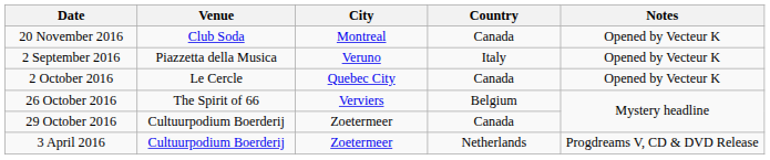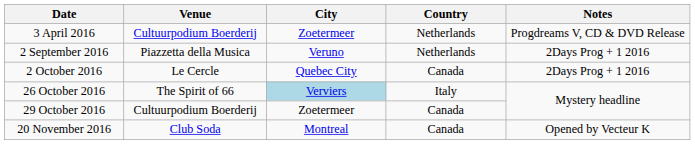rows swapped: 3 April 2016 <-> 20 November 2016
2 September 2016 | Country: Italy -> Netherlands
2 September 2016 | Notes: Opened by Vecteur K -> 2Days Prog + 1 2016
2 October 2016 | Notes: Opened by Vecteur K -> 2Days Prog + 1 2016
26 October 2016 | City: no background -> lightblue background
26 October 2016 | Country: Belgium -> Italy
